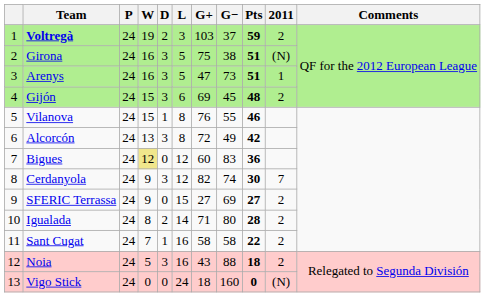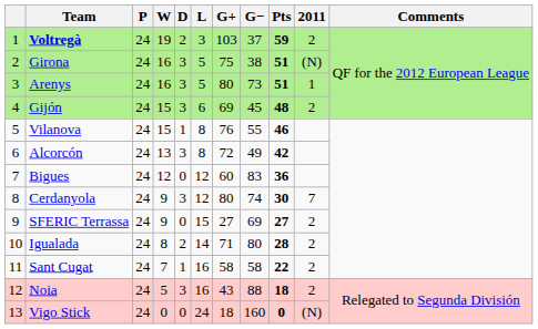Arenys | G+: 47 -> 80
Bigues | W: khaki background -> no background
Cerdanyola | G+: 82 -> 80
